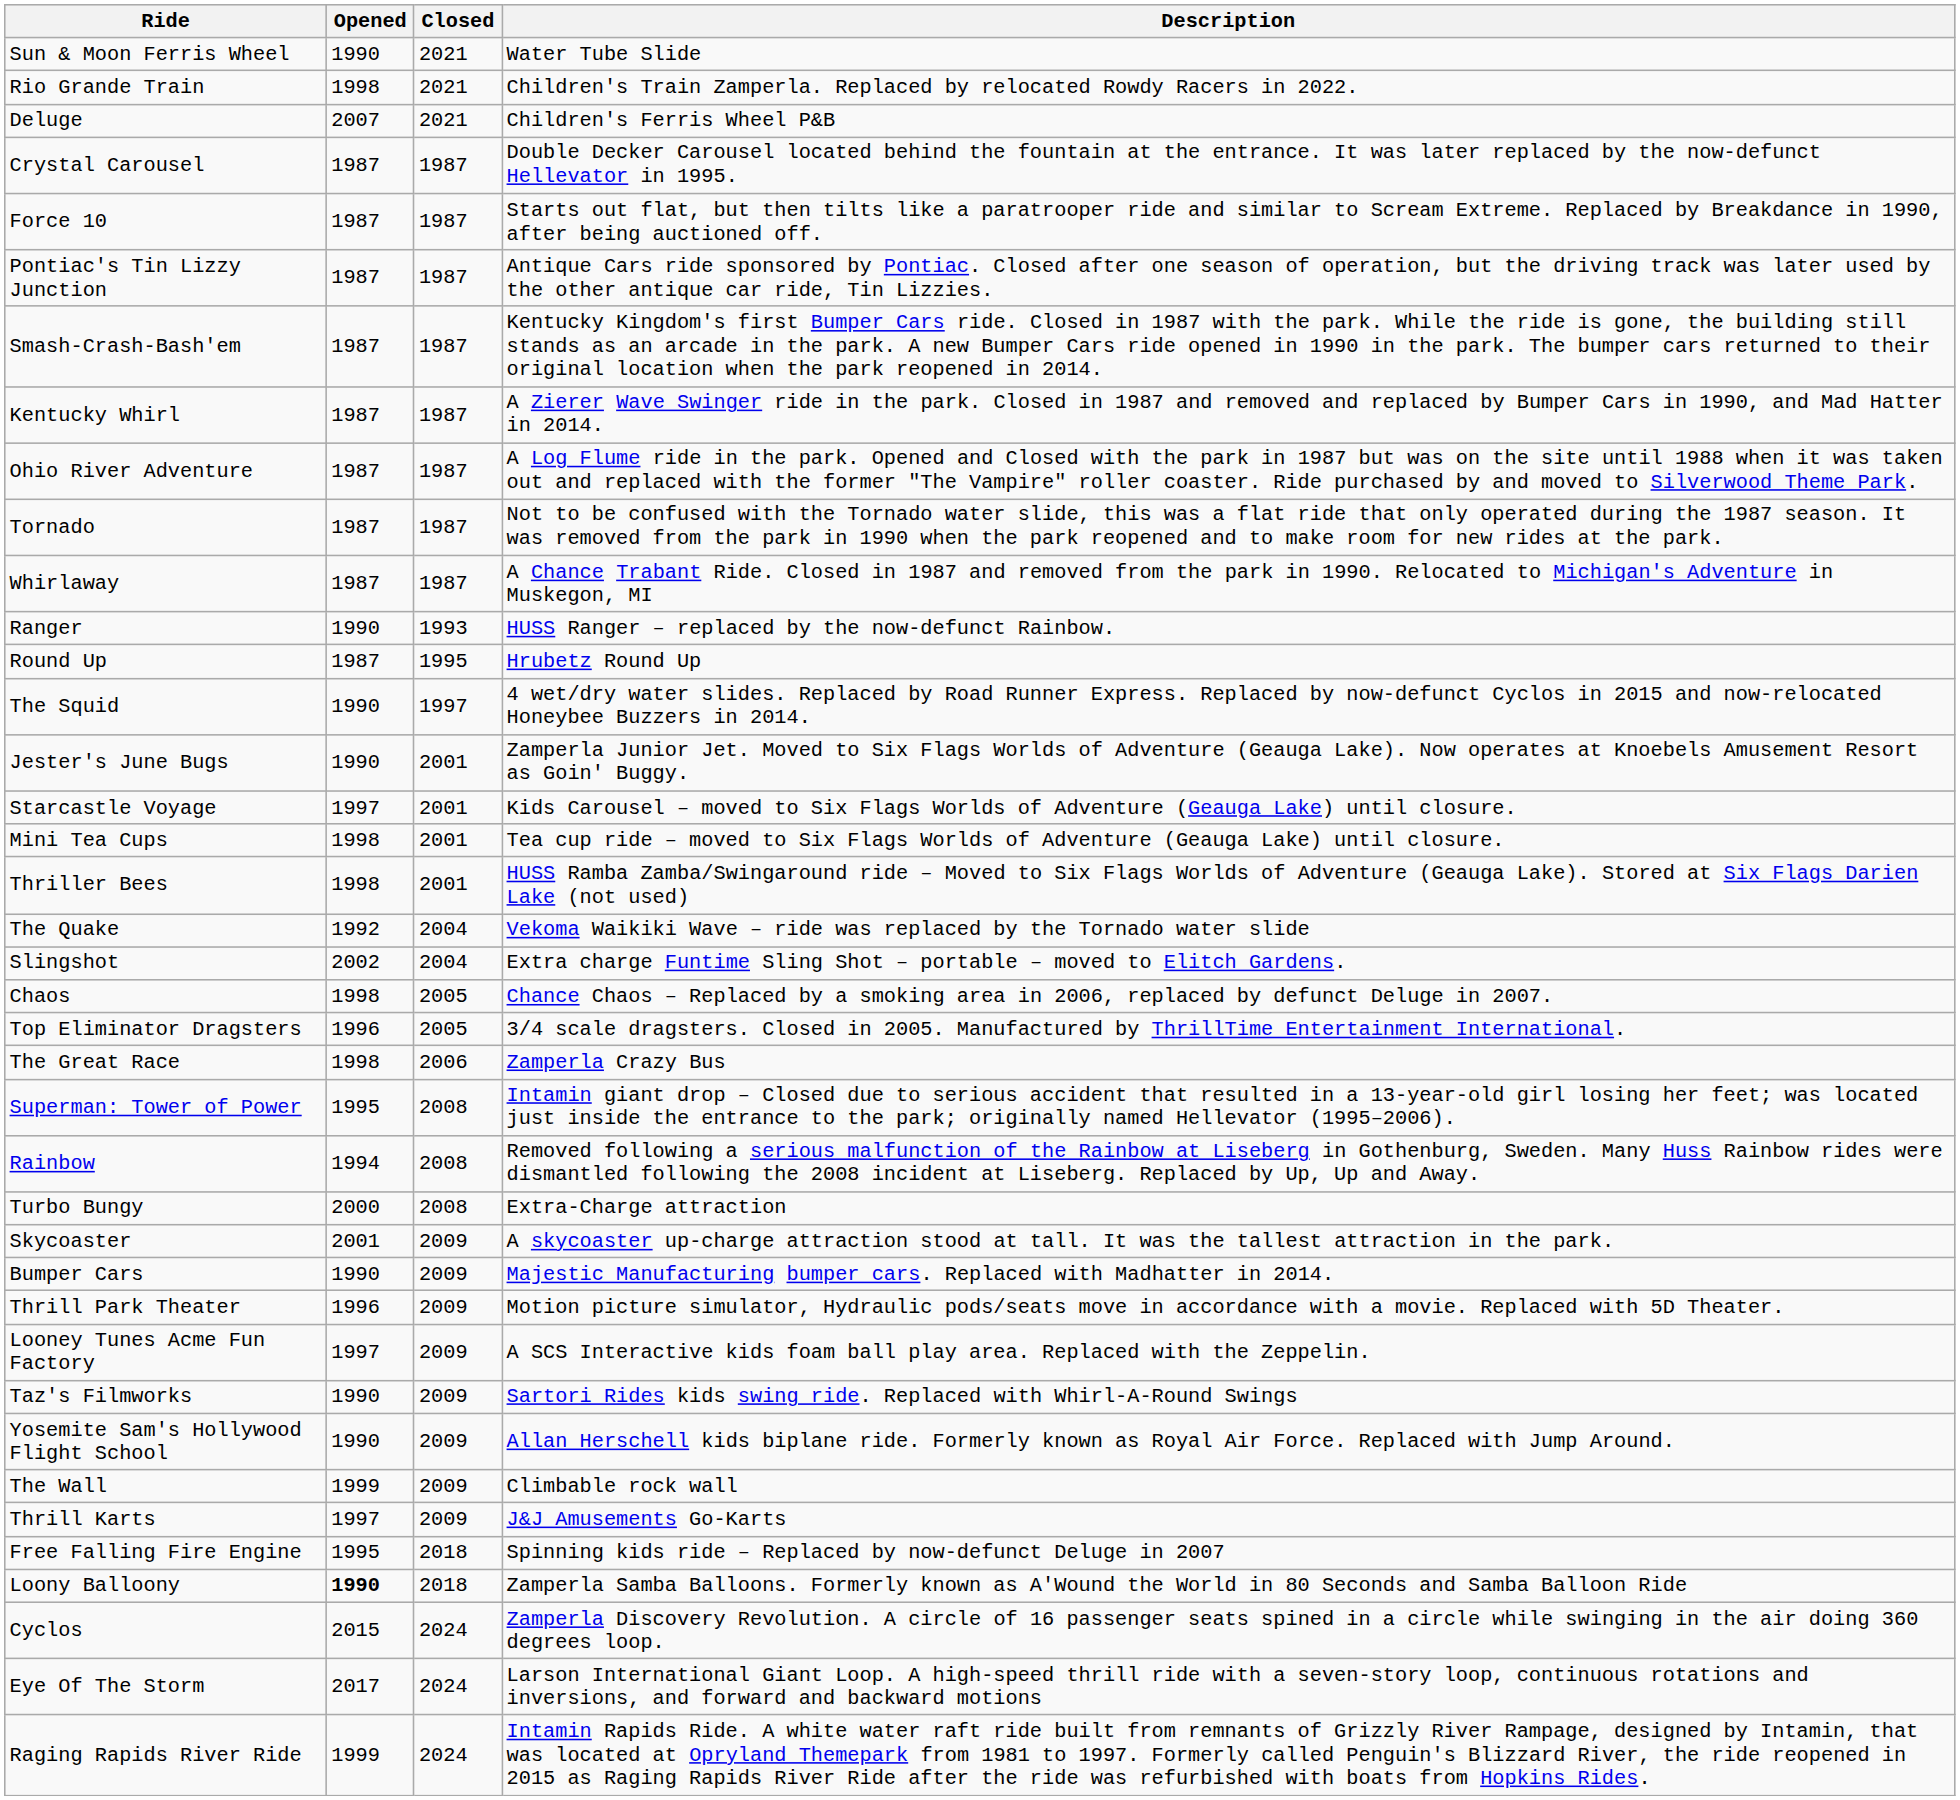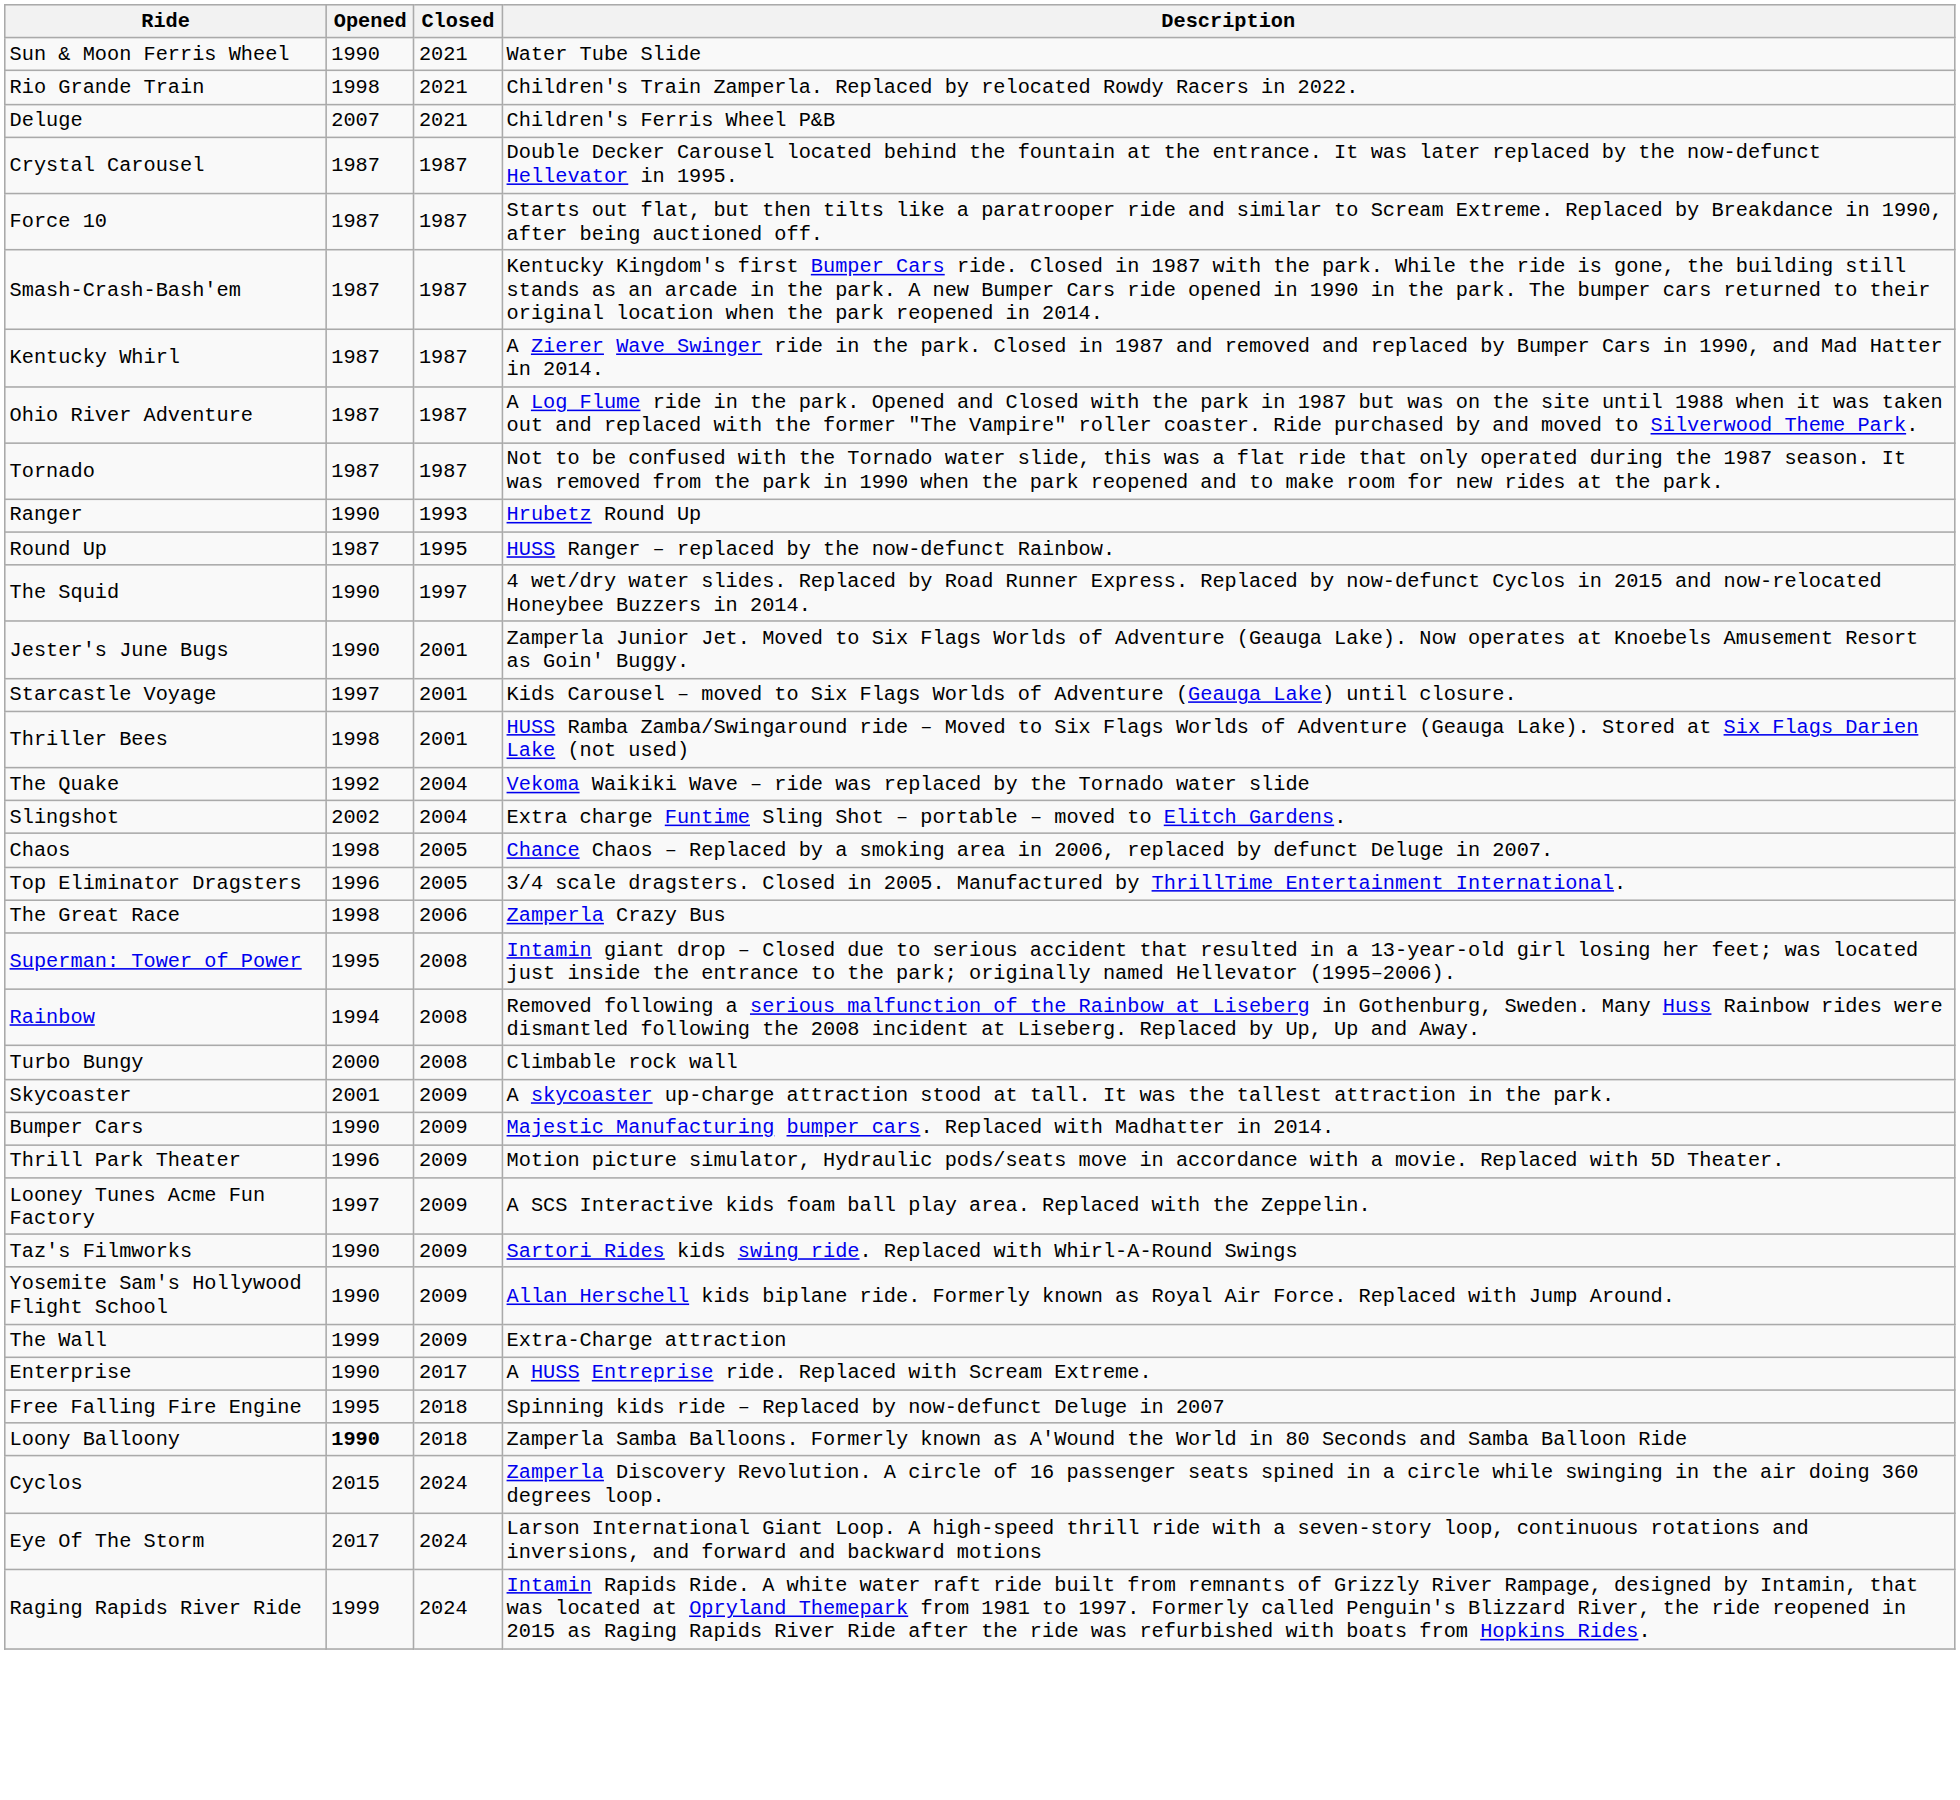- row: Pontiac's Tin Lizzy Junction | 1987 | 1987 | Antique Cars ride sponsored by Pontiac. Closed after one season of operation, but the driving track was later used by the other antique car ride, Tin Lizzies.
- row: Whirlaway | 1987 | 1987 | A Chance Trabant Ride. Closed in 1987 and removed from the park in 1990. Relocated to Michigan's Adventure in Muskegon, MI
Ranger | Description: HUSS Ranger – replaced by the now-defunct Rainbow. -> Hrubetz Round Up
Round Up | Description: Hrubetz Round Up -> HUSS Ranger – replaced by the now-defunct Rainbow.
- row: Mini Tea Cups | 1998 | 2001 | Tea cup ride – moved to Six Flags Worlds of Adventure (Geauga Lake) until closure.
Turbo Bungy | Description: Extra-Charge attraction -> Climbable rock wall
The Wall | Description: Climbable rock wall -> Extra-Charge attraction
- row: Thrill Karts | 1997 | 2009 | J&J Amusements Go-Karts
+ row: Enterprise | 1990 | 2017 | A HUSS Entreprise ride. Replaced with Scream Extreme.
